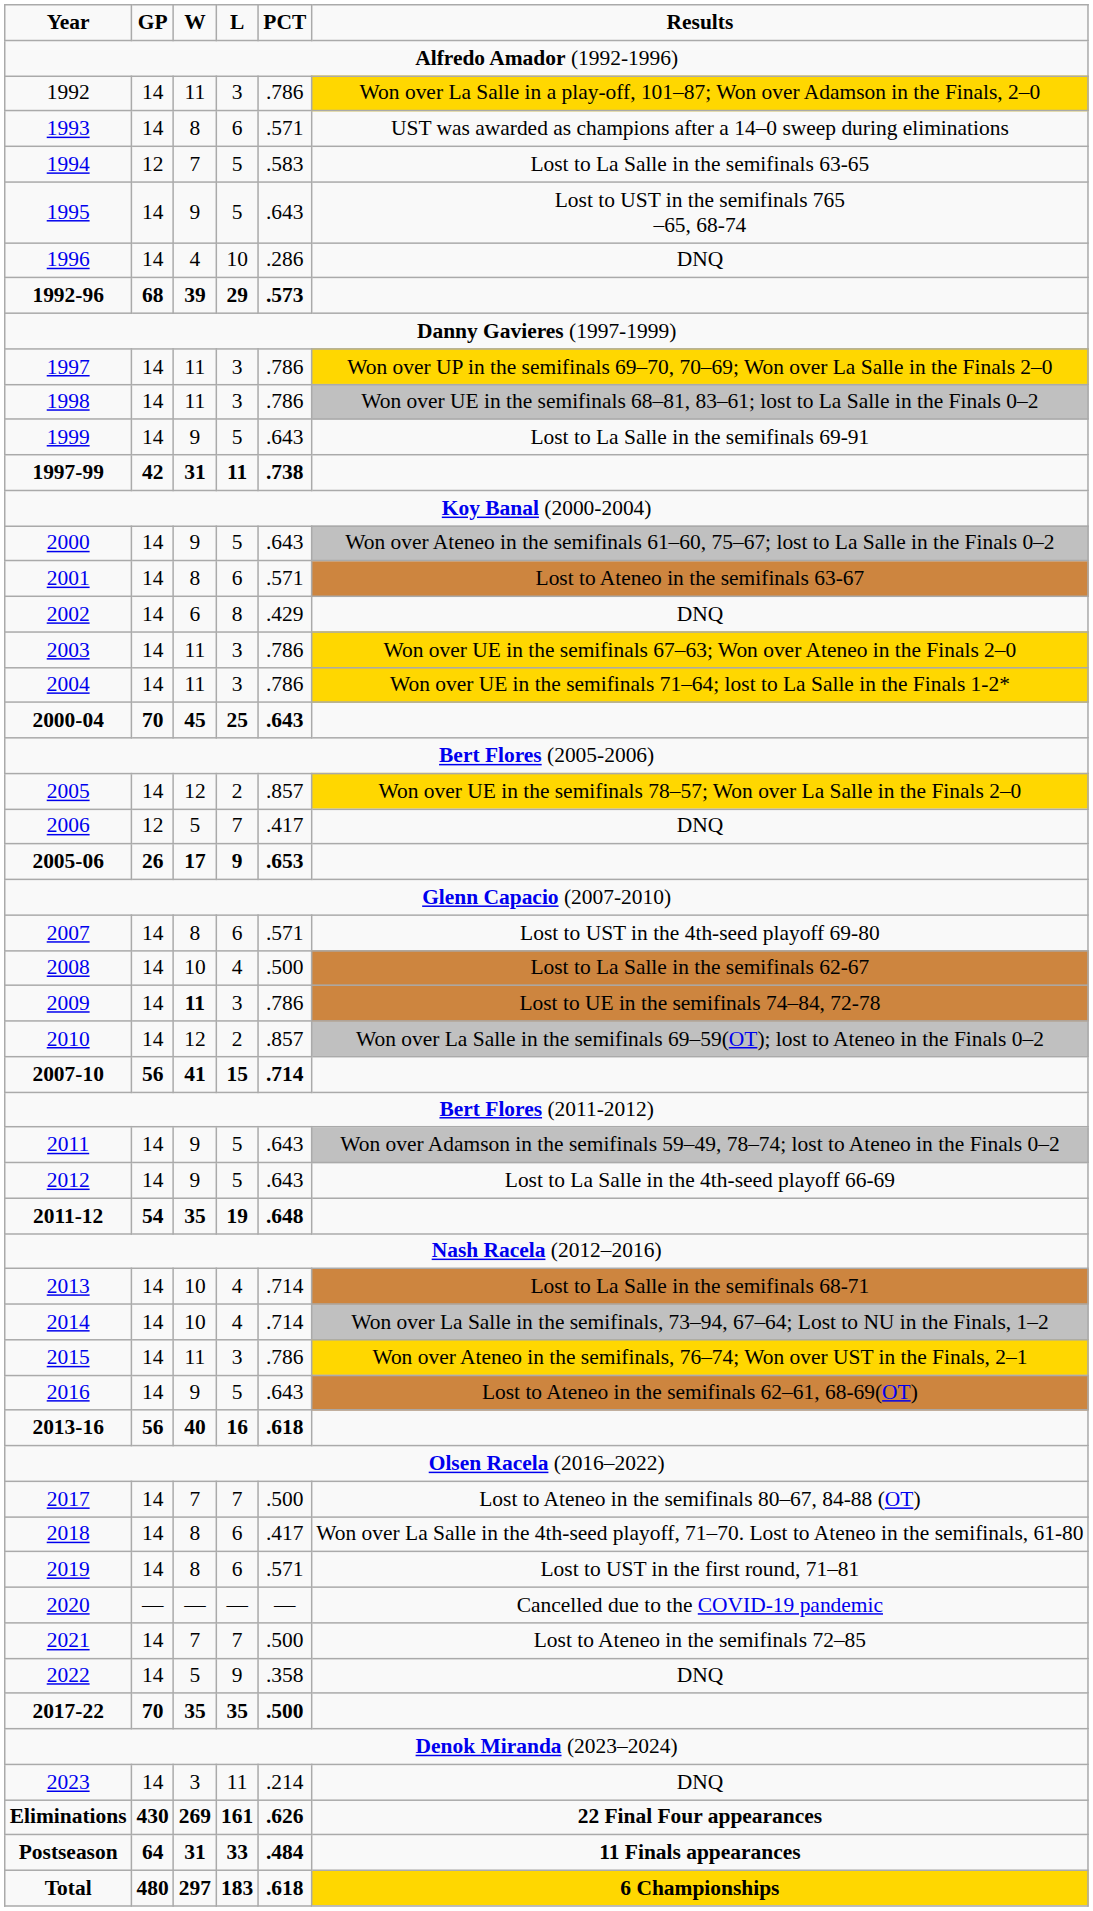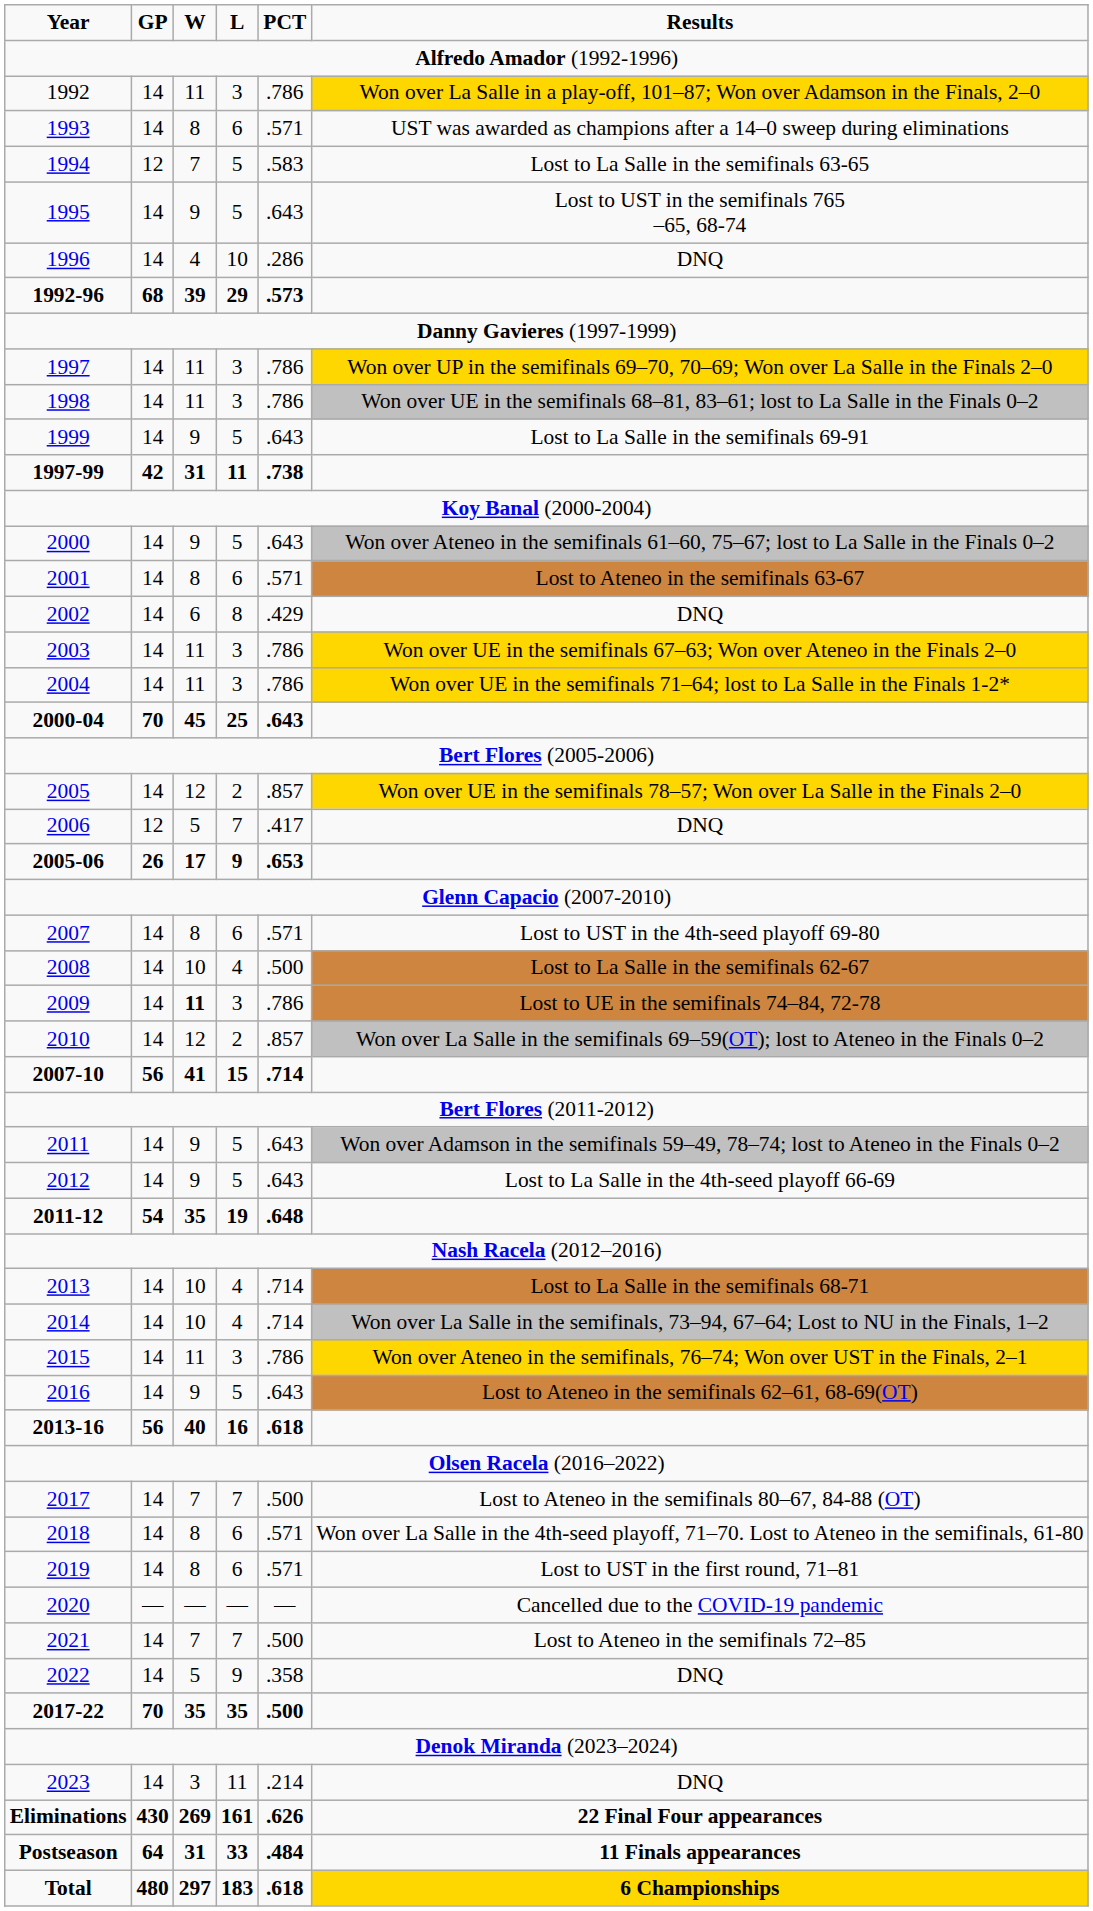2018 | PCT: .417 -> .571
